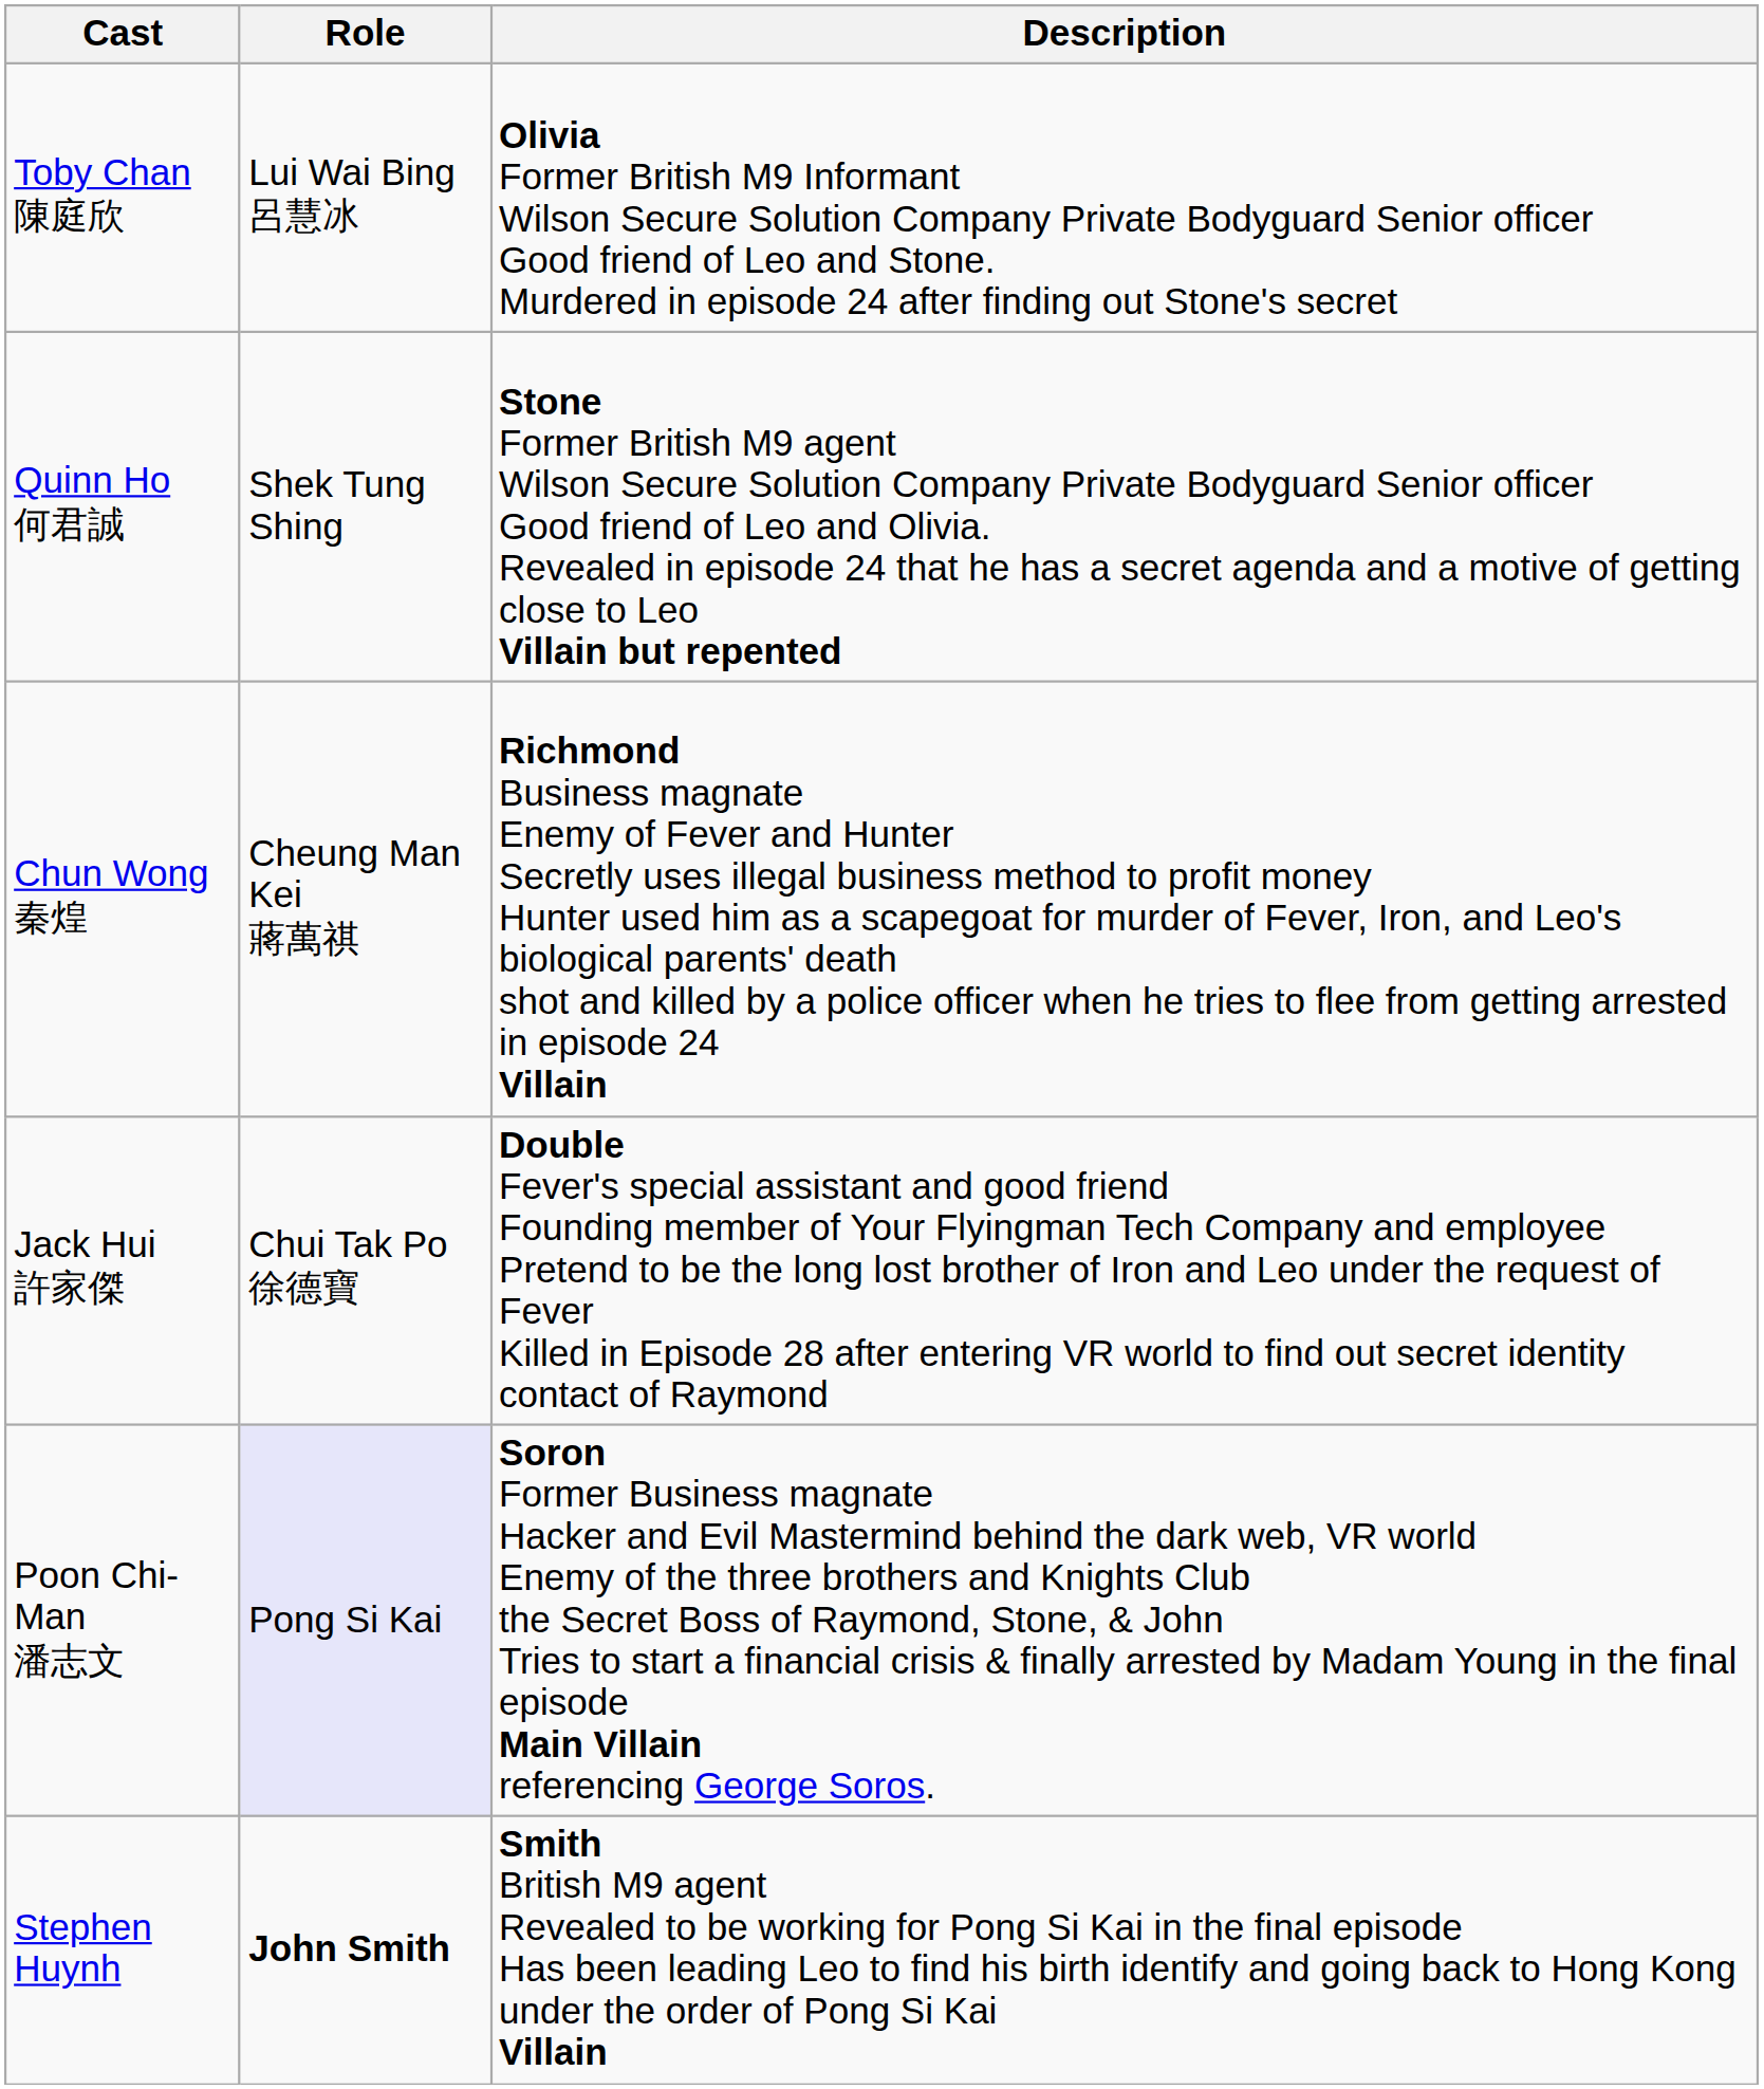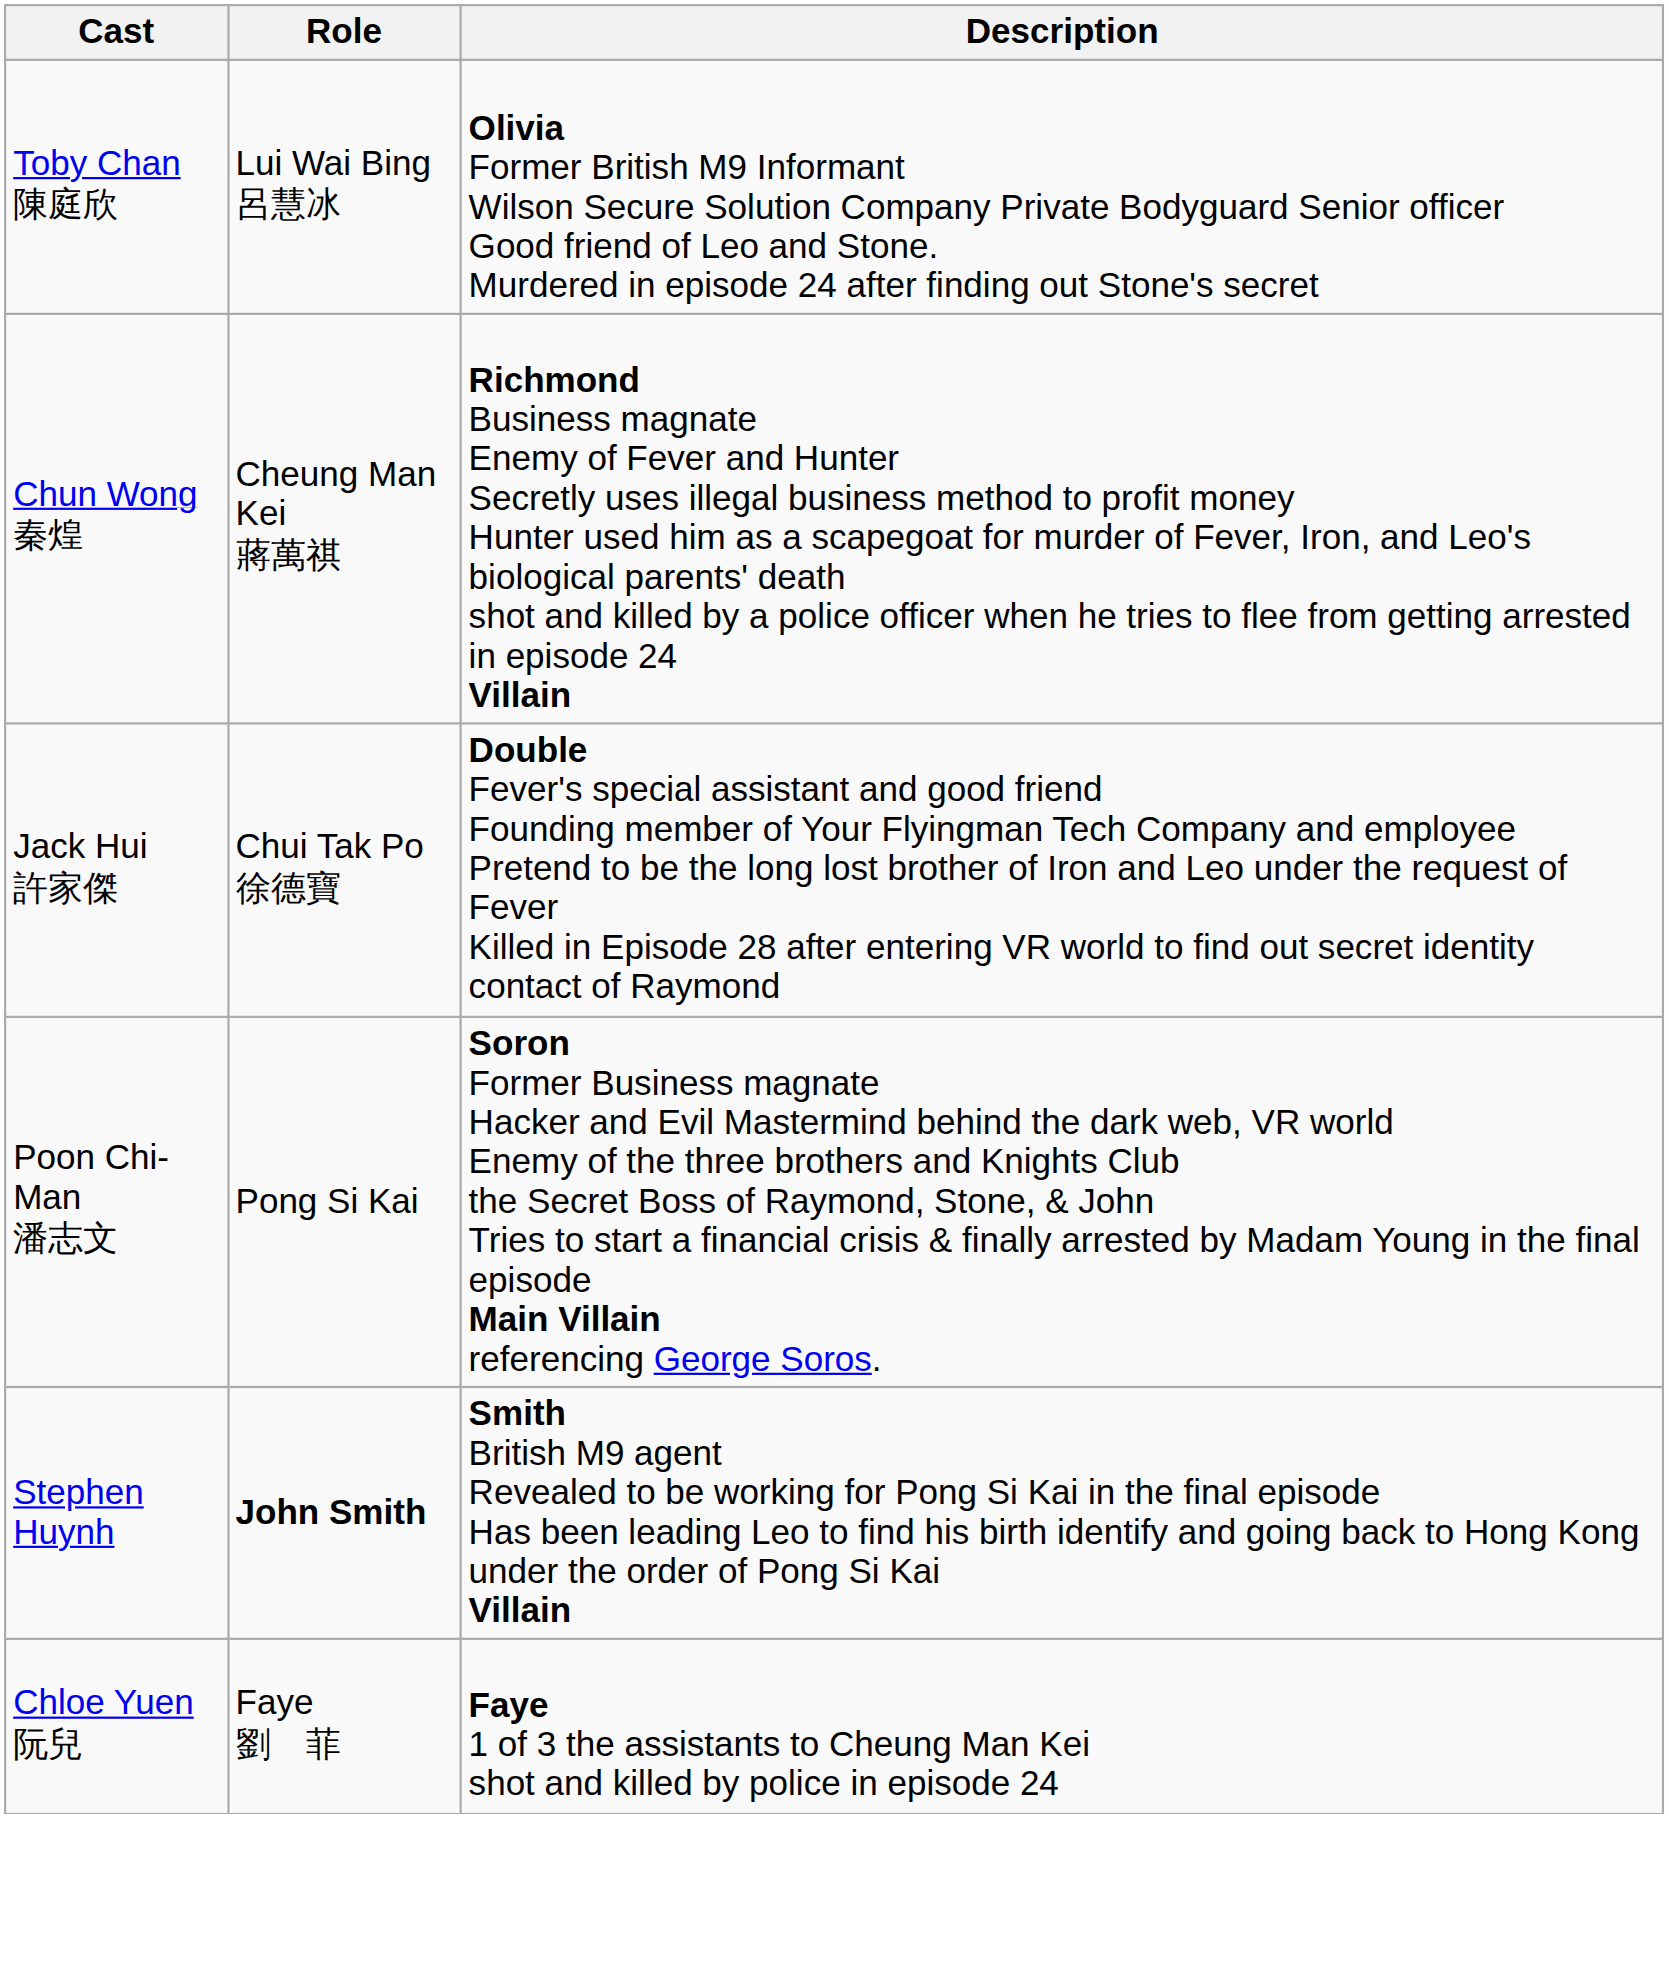- row: Quinn Ho 何君誠 | Shek Tung Shing | Stone Former British M9 agent Wilson Secure Solution Company Private Bodyguard Senior officer Good friend of Leo and Olivia. Revealed in episode 24 that he has a secret agenda and a motive of getting close to Leo Villain but repented
Poon Chi-Man 潘志文 | Role: lavender background -> no background
+ row: Chloe Yuen 阮兒 | Faye 劉 菲 | Faye 1 of 3 the assistants to Cheung Man Kei shot and killed by police in episode 24
